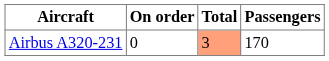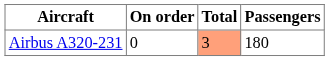Airbus A320-231 | Passengers: 170 -> 180
